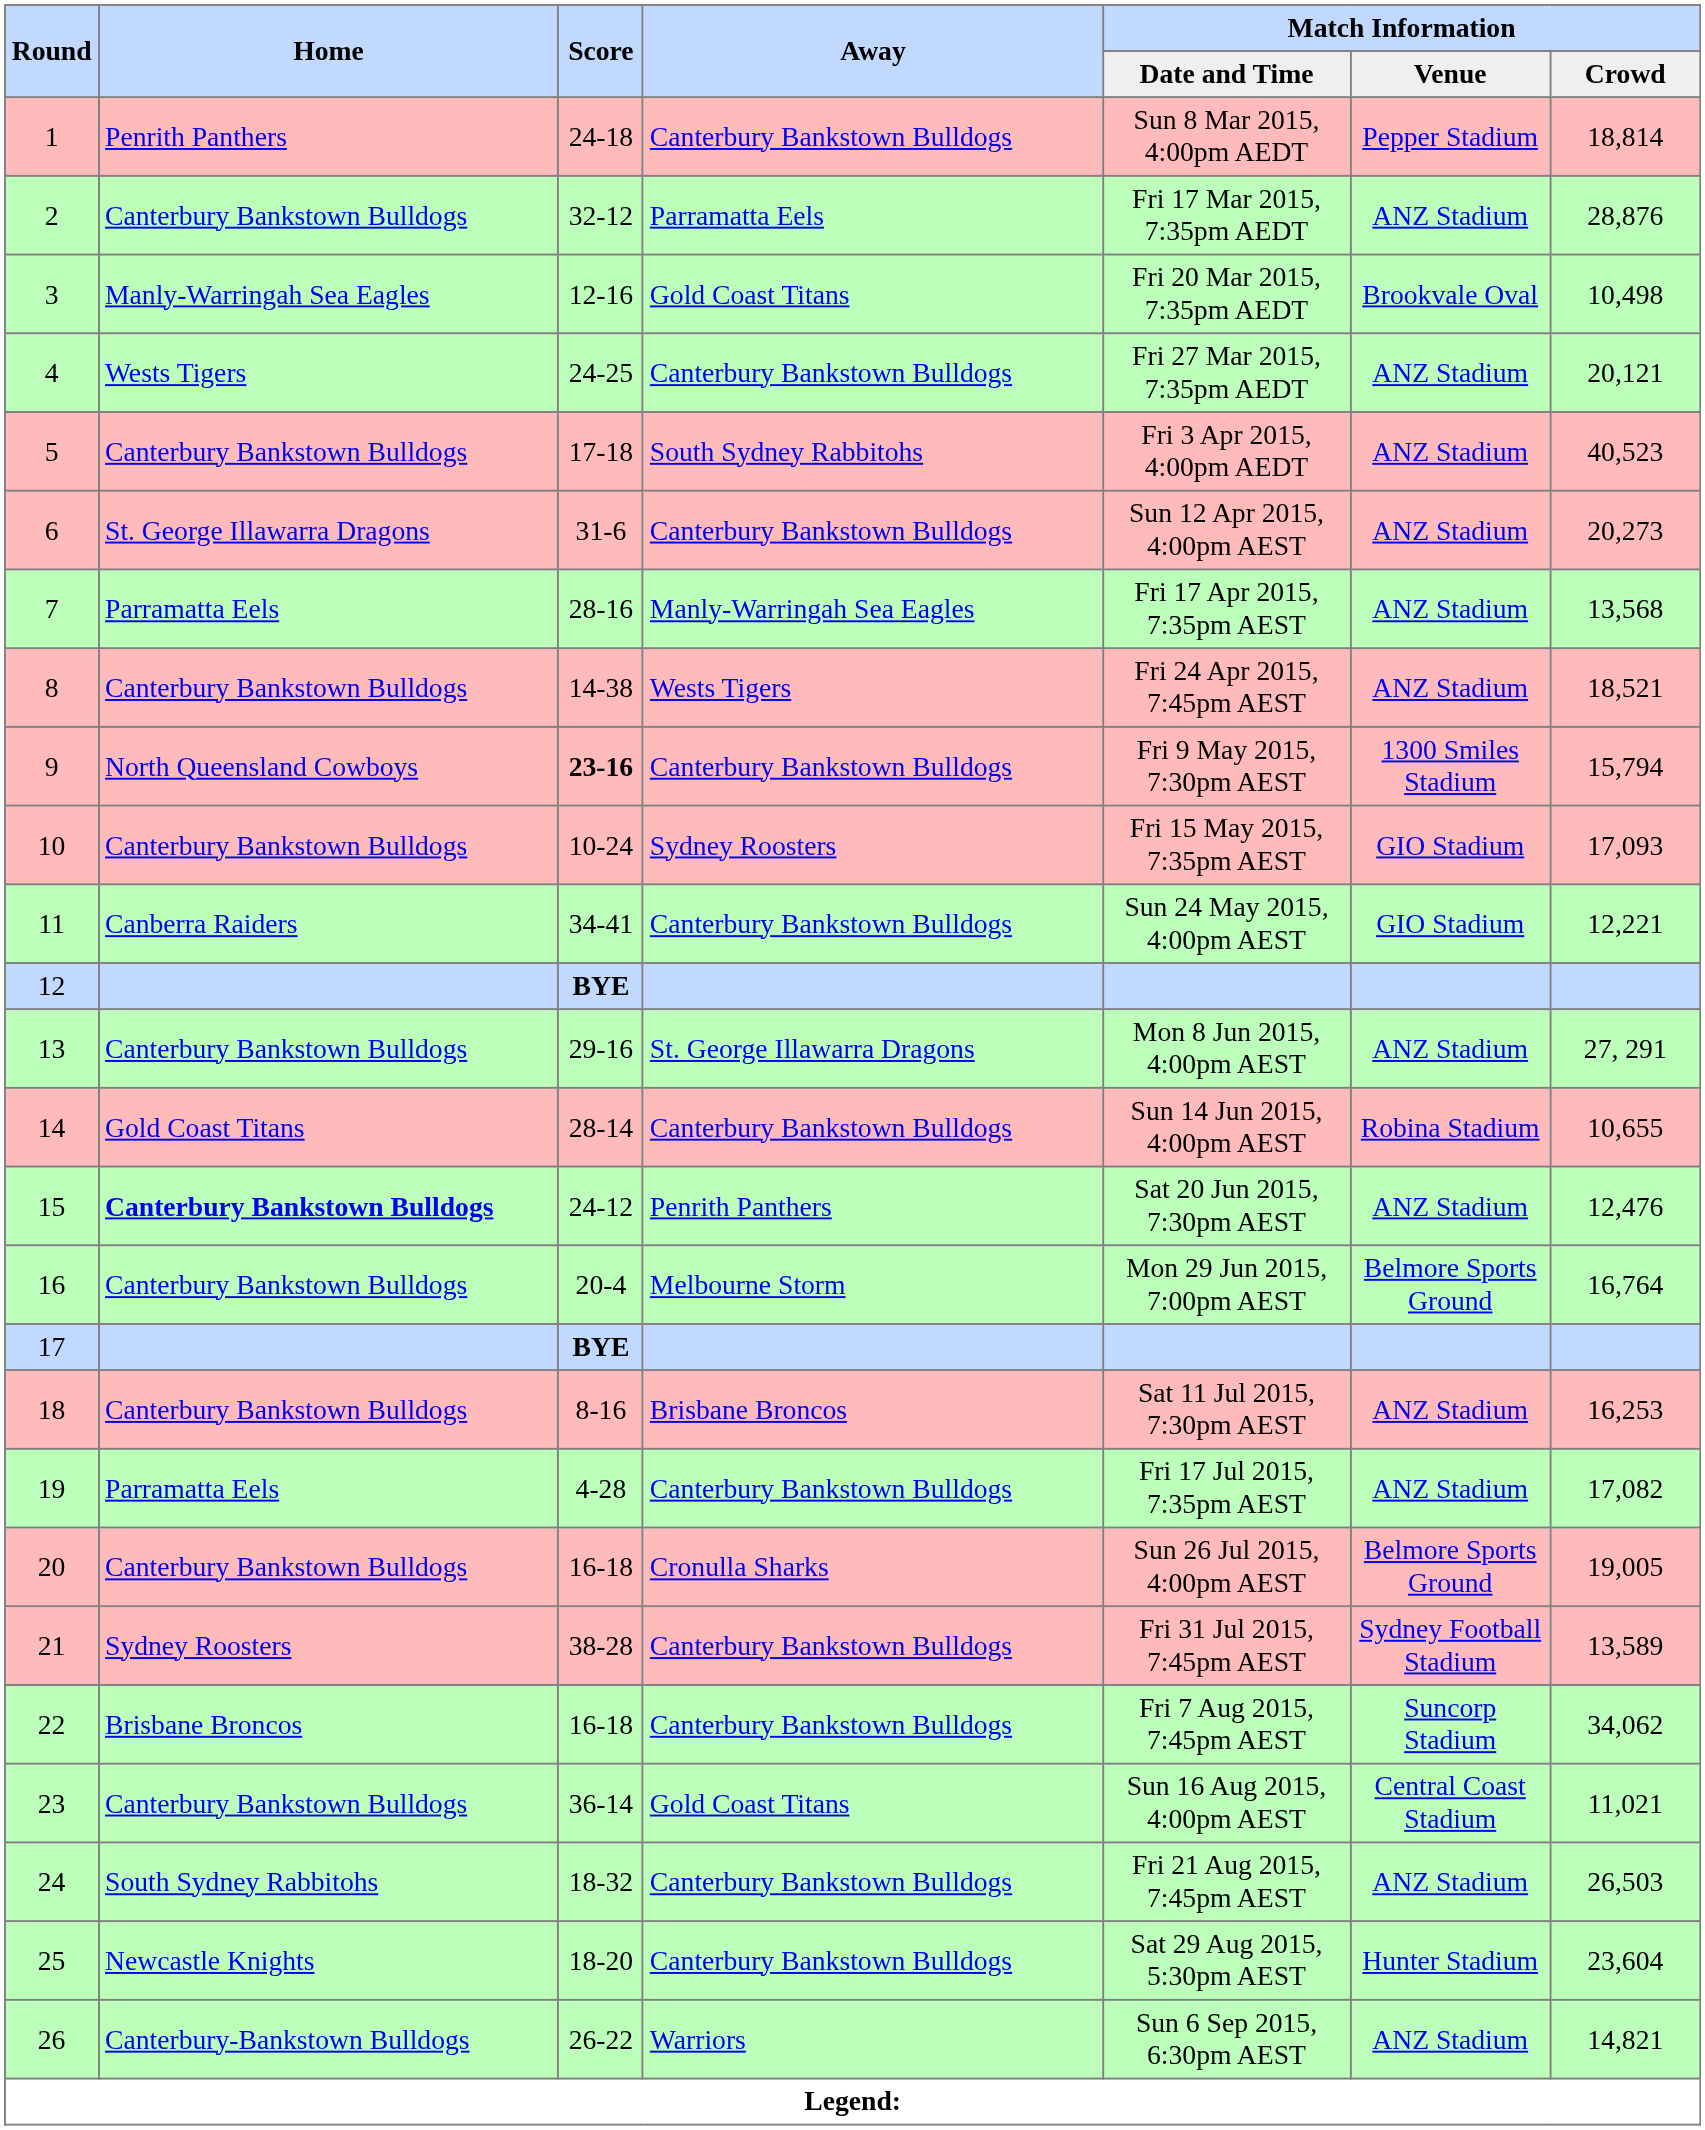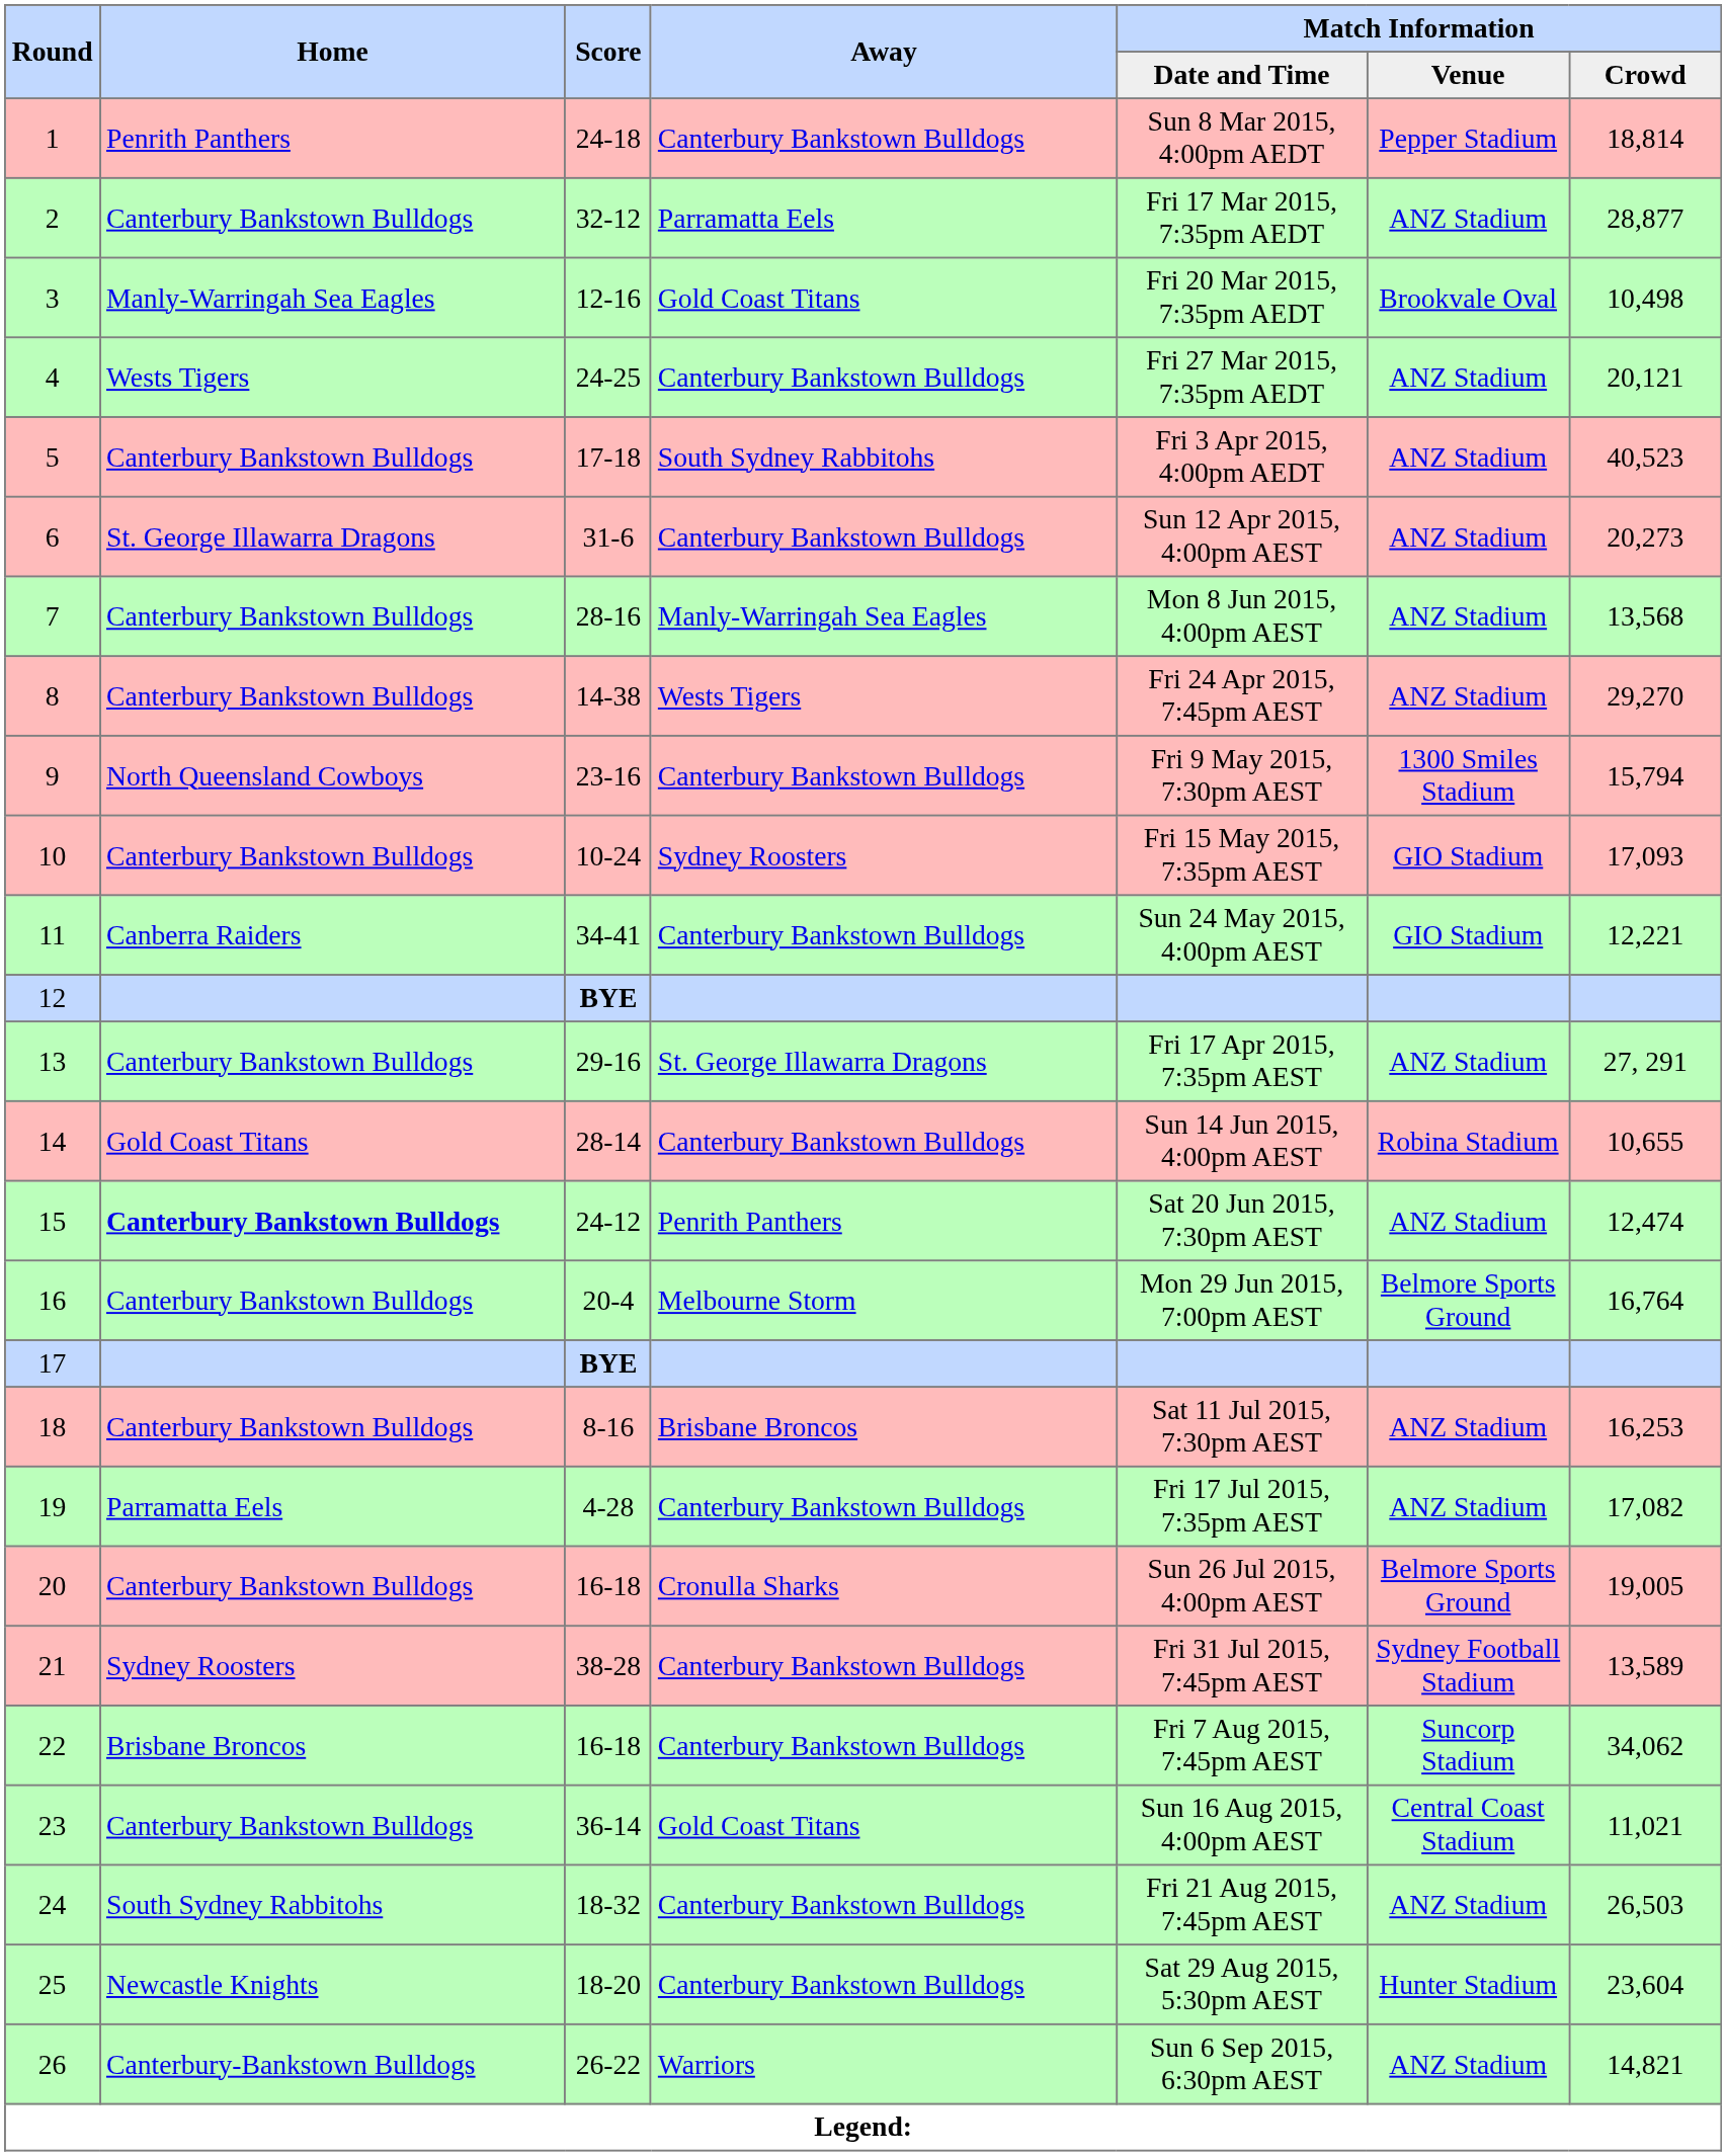2 | Match Information / Crowd: 28,876 -> 28,877
7 | Home: Parramatta Eels -> Canterbury Bankstown Bulldogs
7 | Match Information / Date and Time: Fri 17 Apr 2015, 7:35pm AEST -> Mon 8 Jun 2015, 4:00pm AEST
8 | Match Information / Crowd: 18,521 -> 29,270
9 | Score: bold -> normal
13 | Match Information / Date and Time: Mon 8 Jun 2015, 4:00pm AEST -> Fri 17 Apr 2015, 7:35pm AEST
15 | Match Information / Crowd: 12,476 -> 12,474
